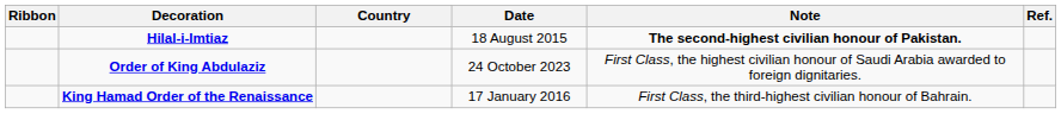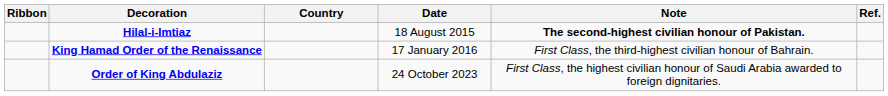rows swapped: King Hamad Order of the Renaissance <-> Order of King Abdulaziz
